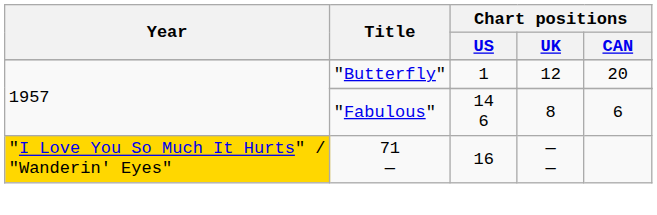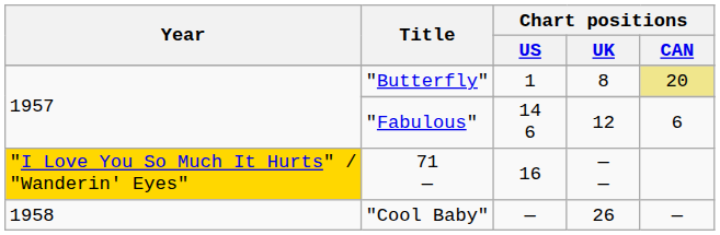"Butterfly" | Chart positions / UK: 12 -> 8
"Butterfly" | Chart positions / CAN: no background -> khaki background
"Fabulous" | Chart positions / UK: 8 -> 12
+ row: 1958 | "Cool Baby" | — | 26 | —
